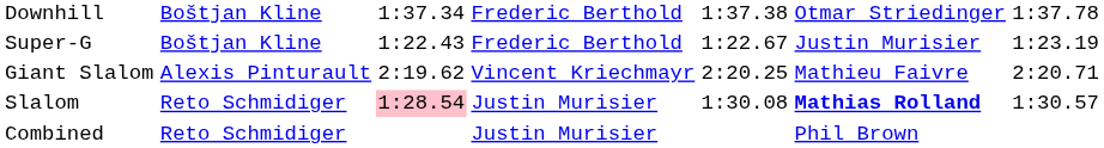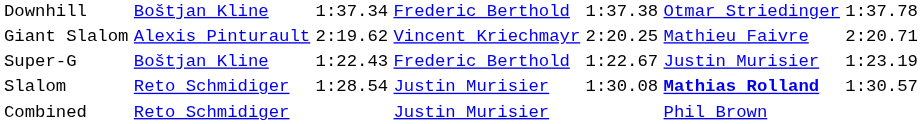rows swapped: Super-G <-> Giant Slalom
Slalom | column 3: pink background -> no background
